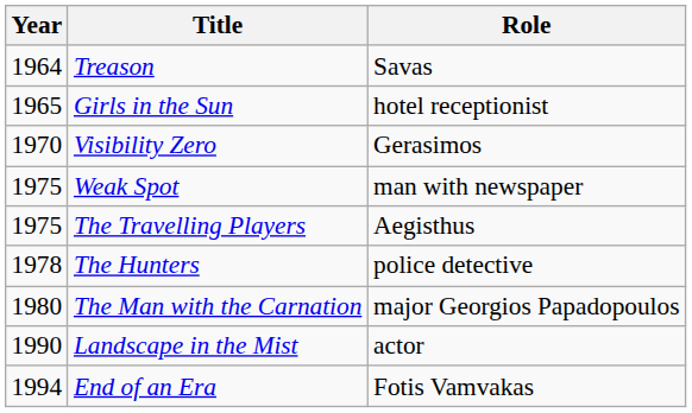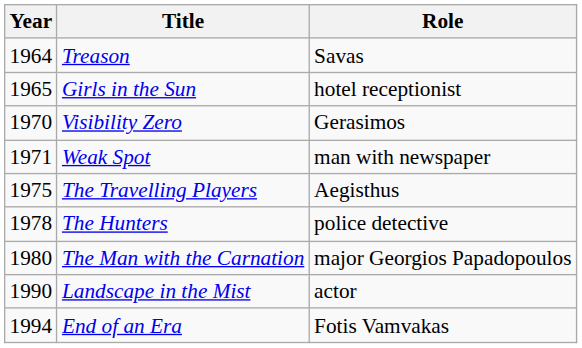Weak Spot | Year: 1975 -> 1971
